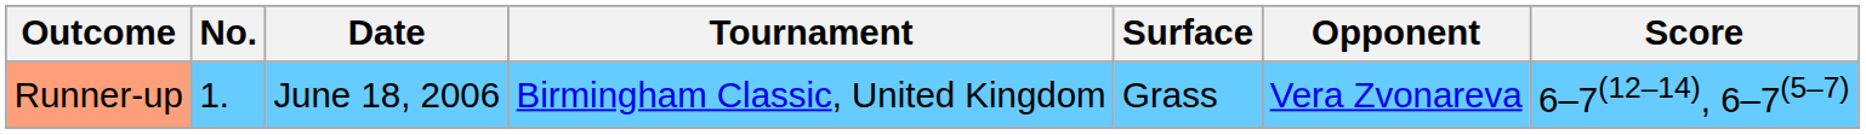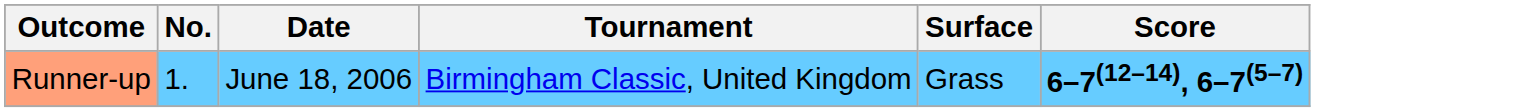- column: Opponent | Vera Zvonareva
Runner-up | Score: normal -> bold
